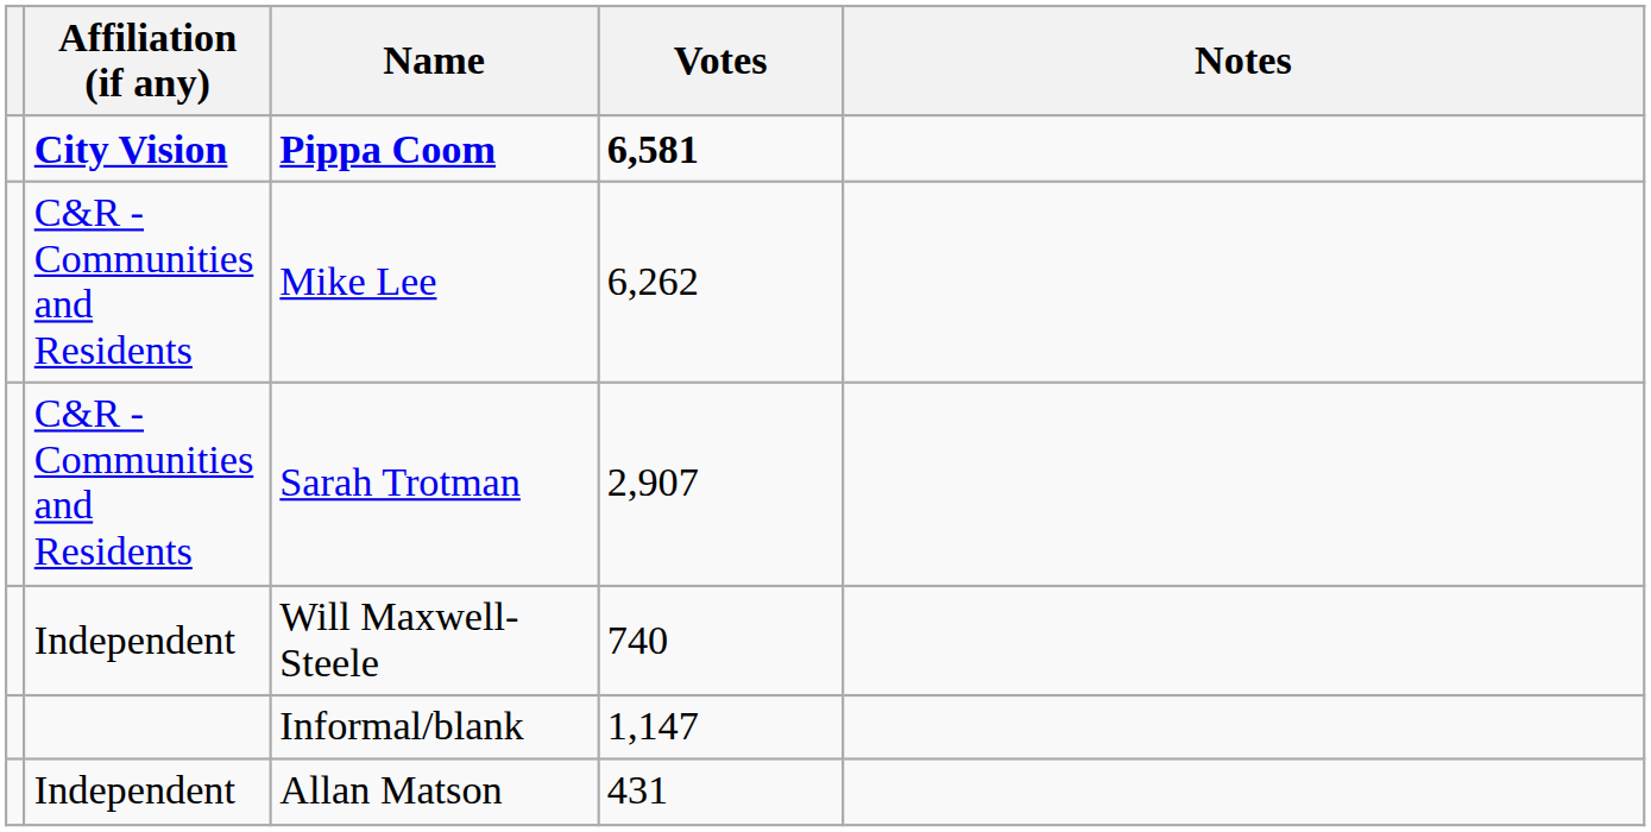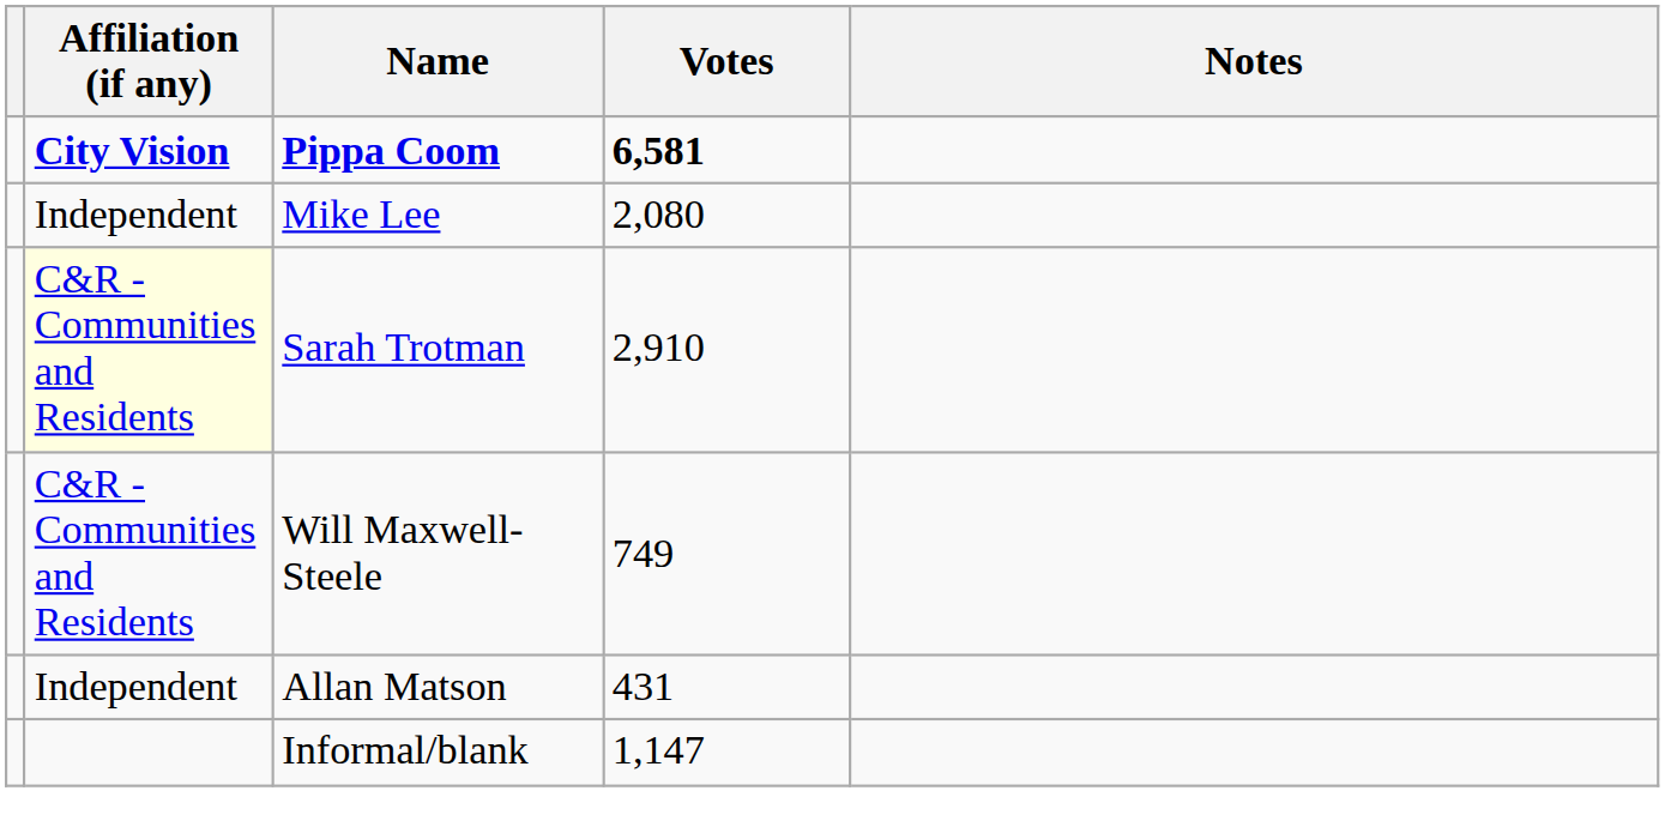Mike Lee | Affiliation (if any): C&R - Communities and Residents -> Independent
Mike Lee | Votes: 6,262 -> 2,080
Sarah Trotman | Affiliation (if any): no background -> lightyellow background
Sarah Trotman | Votes: 2,907 -> 2,910
Will Maxwell-Steele | Affiliation (if any): Independent -> C&R - Communities and Residents
Will Maxwell-Steele | Votes: 740 -> 749
rows swapped: Allan Matson <-> Informal/blank
